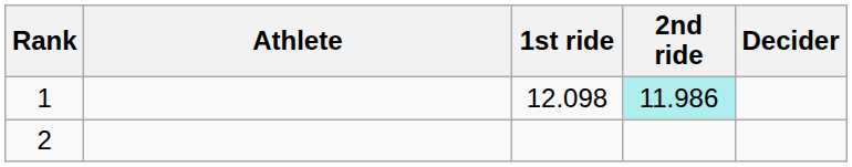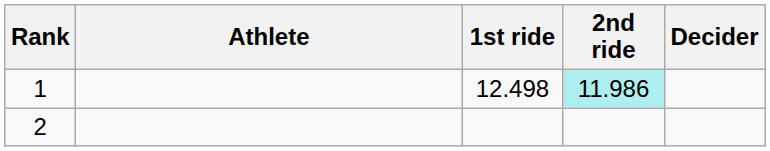1 | 1st ride: 12.098 -> 12.498
